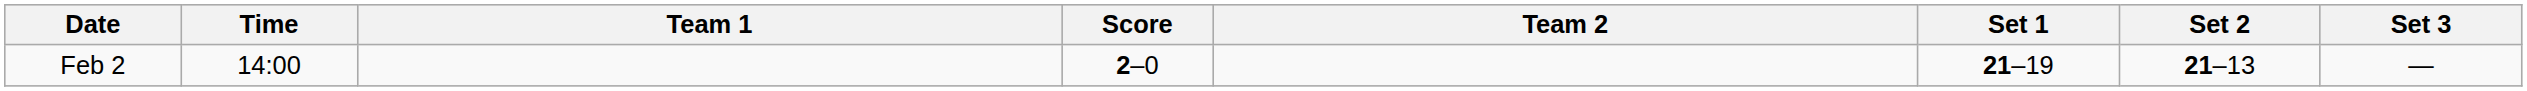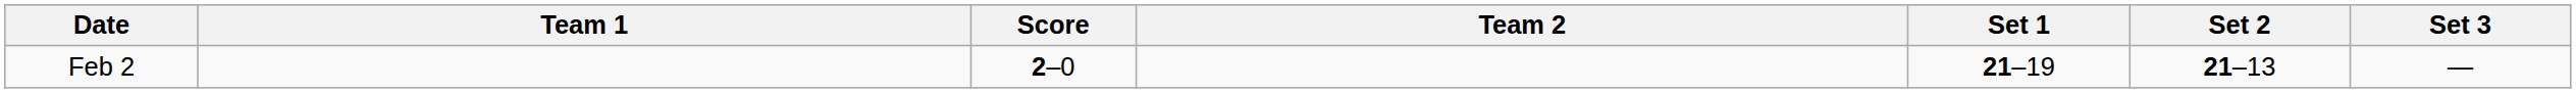- column: Time | 14:00
